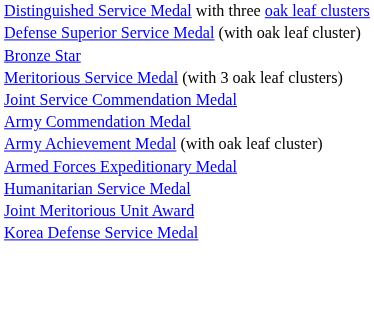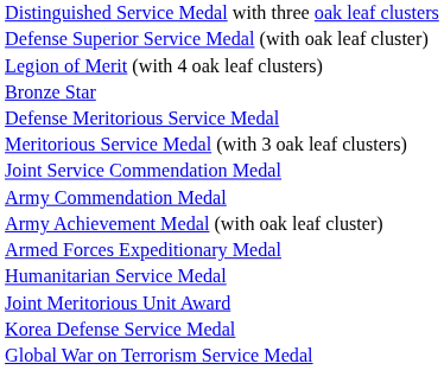+ row: Legion of Merit (with 4 oak leaf clusters)
+ row: Defense Meritorious Service Medal
+ row: Global War on Terrorism Service Medal
